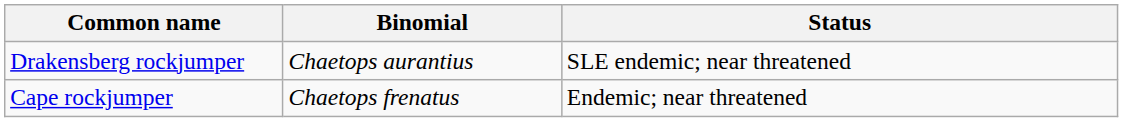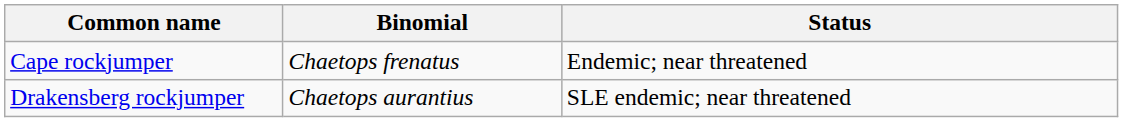rows swapped: Cape rockjumper <-> Drakensberg rockjumper
